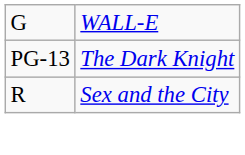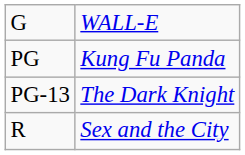+ row: PG | Kung Fu Panda
